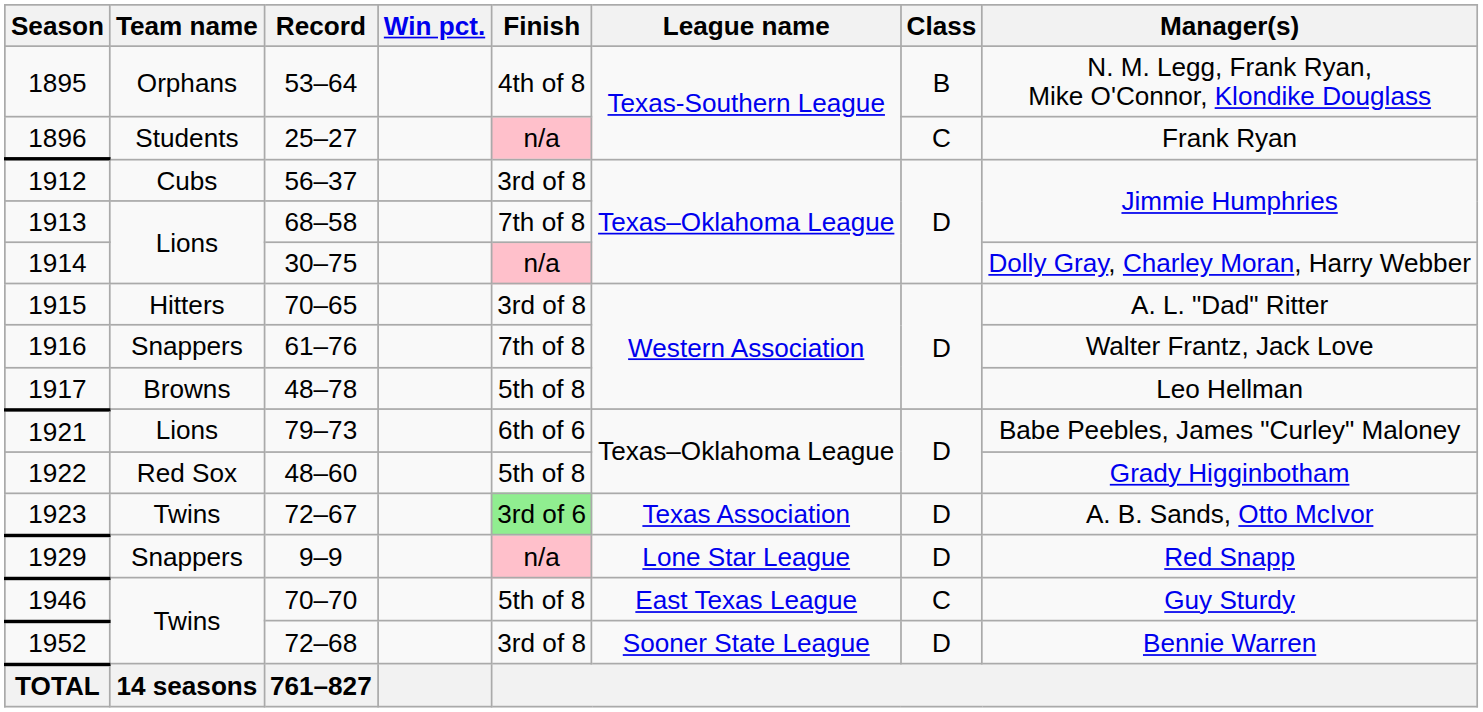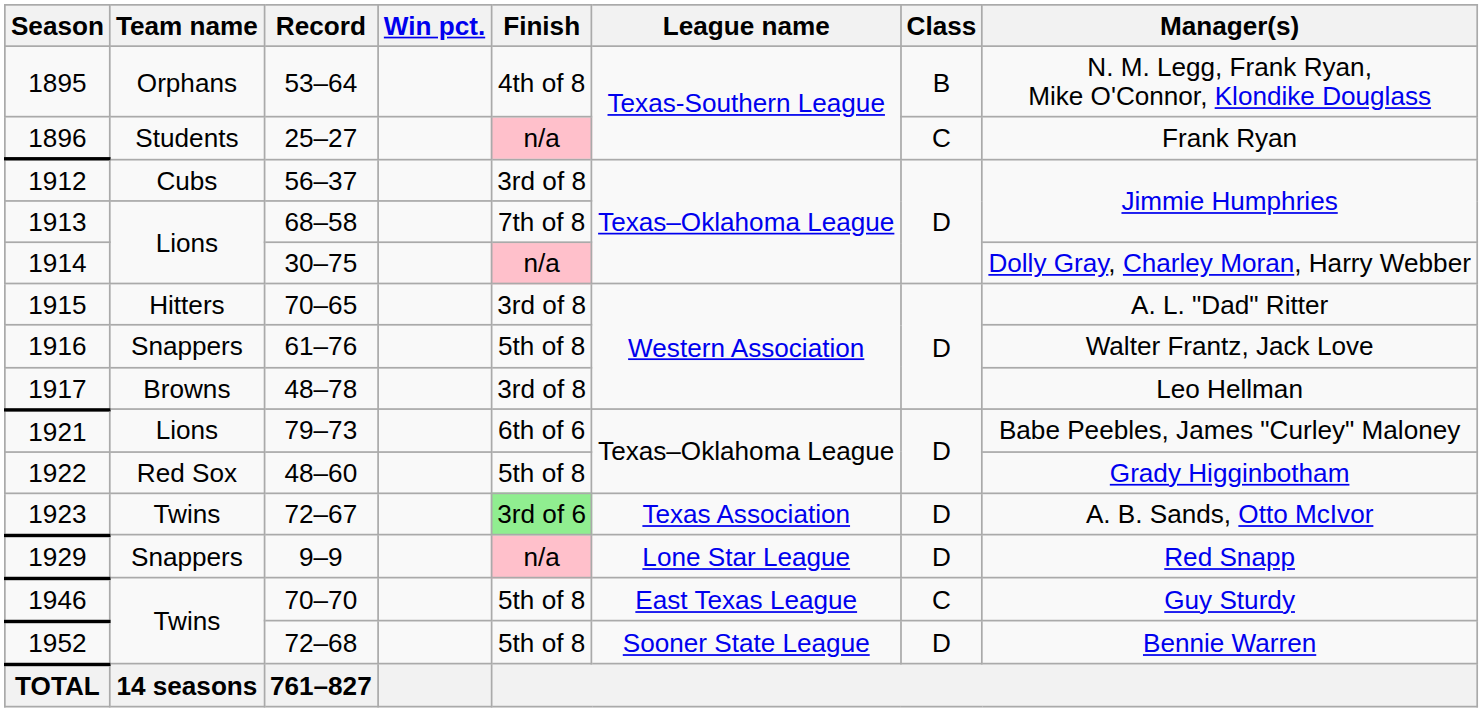1916 | Finish: 7th of 8 -> 5th of 8
1917 | Finish: 5th of 8 -> 3rd of 8
1952 | Finish: 3rd of 8 -> 5th of 8
